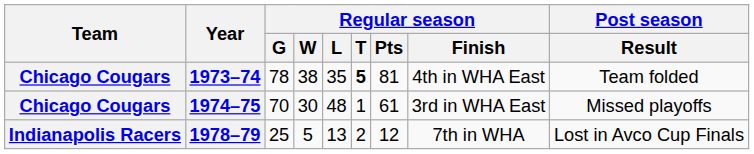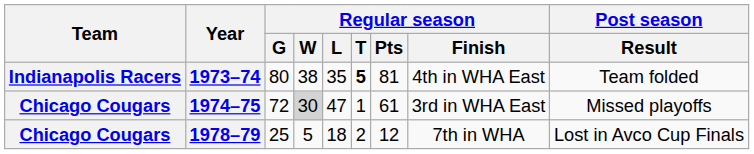1973–74 | Team: Chicago Cougars -> Indianapolis Racers
1973–74 | Regular season / G: 78 -> 80
1974–75 | Regular season / G: 70 -> 72
1974–75 | Regular season / W: no background -> lightgrey background
1974–75 | Regular season / L: 48 -> 47
1978–79 | Team: Indianapolis Racers -> Chicago Cougars
1978–79 | Regular season / L: 13 -> 18
